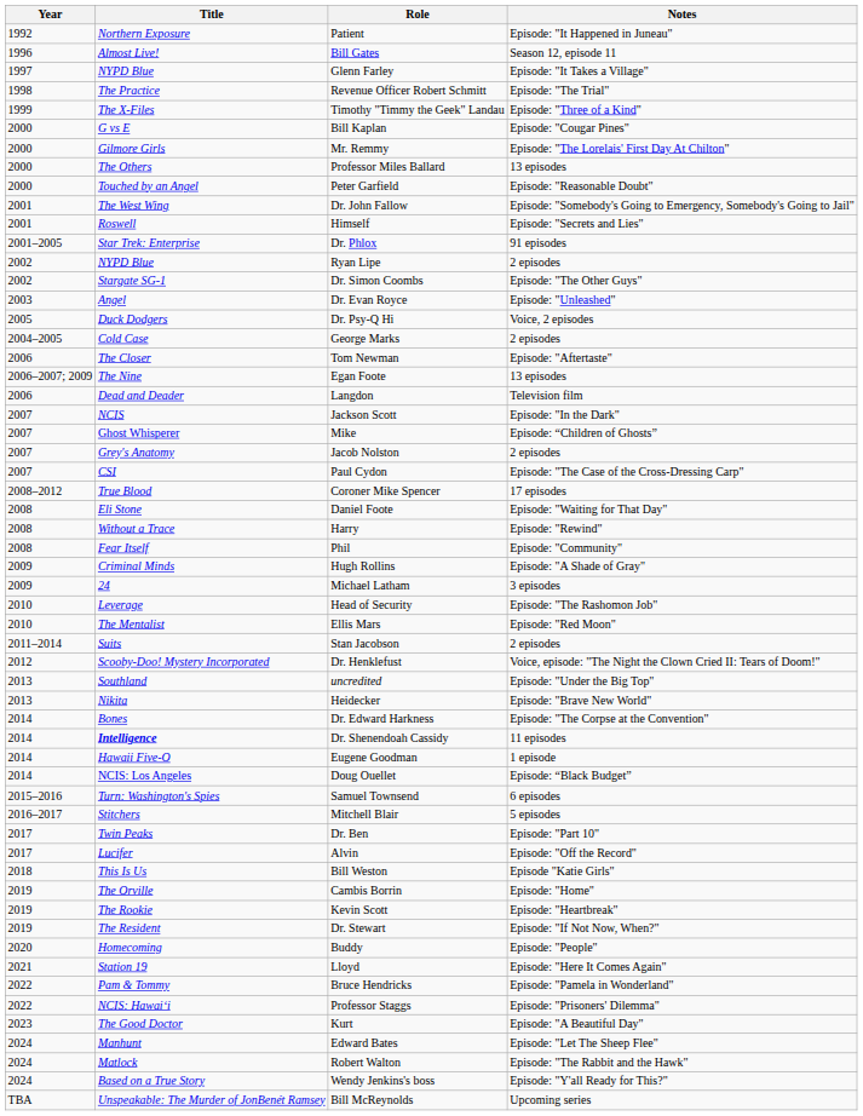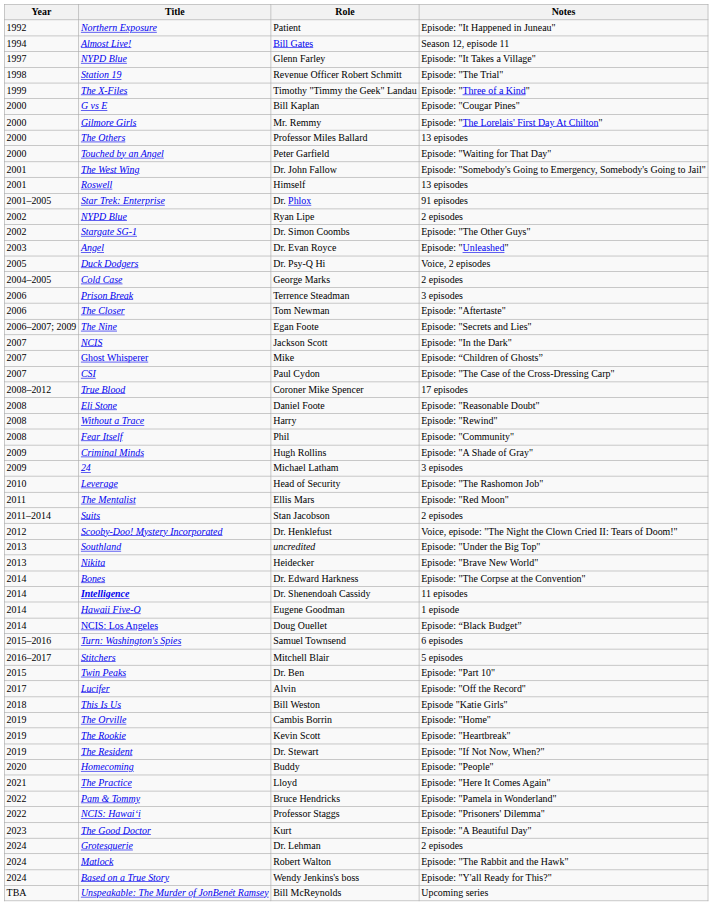Bill Gates | Year: 1996 -> 1994
Revenue Officer Robert Schmitt | Title: The Practice -> Station 19
Peter Garfield | Notes: Episode: "Reasonable Doubt" -> Episode: "Waiting for That Day"
Himself | Notes: Episode: "Secrets and Lies" -> 13 episodes
+ row: 2006 | Prison Break | Terrence Steadman | 3 episodes
Egan Foote | Notes: 13 episodes -> Episode: "Secrets and Lies"
- row: 2006 | Dead and Deader | Langdon | Television film
- row: 2007 | Grey's Anatomy | Jacob Nolston | 2 episodes
Daniel Foote | Notes: Episode: "Waiting for That Day" -> Episode: "Reasonable Doubt"
Ellis Mars | Year: 2010 -> 2011
Dr. Ben | Year: 2017 -> 2015
Lloyd | Title: Station 19 -> The Practice
- row: 2024 | Manhunt | Edward Bates | Episode: "Let The Sheep Flee"
+ row: 2024 | Grotesquerie | Dr. Lehman | 2 episodes
